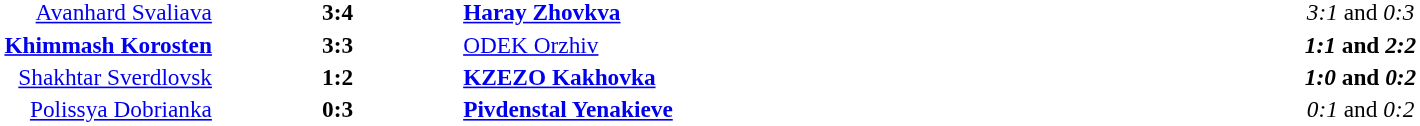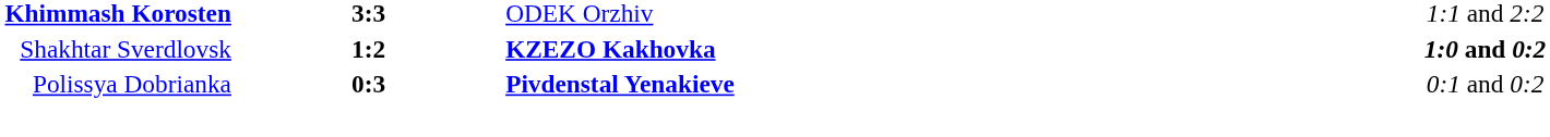- row: Avanhard Svaliava | 3:4 | Haray Zhovkva | 3:1 and 0:3
Khimmash Korosten | column 4: bold -> normal
